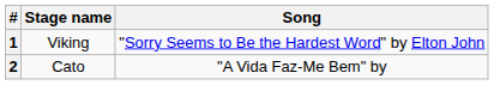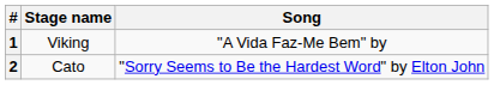1 | column 3: "Sorry Seems to Be the Hardest Word" by Elton John -> "A Vida Faz-Me Bem" by
2 | column 3: "A Vida Faz-Me Bem" by -> "Sorry Seems to Be the Hardest Word" by Elton John
